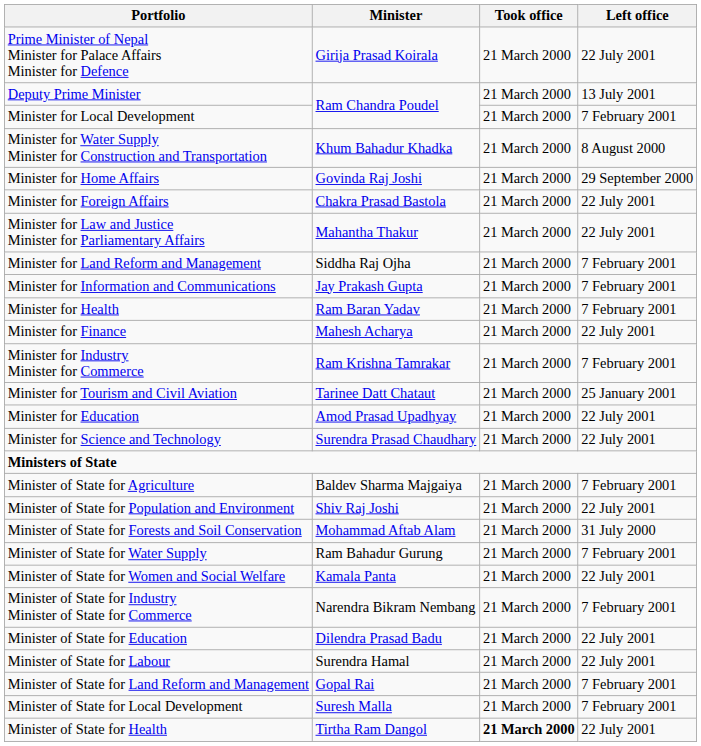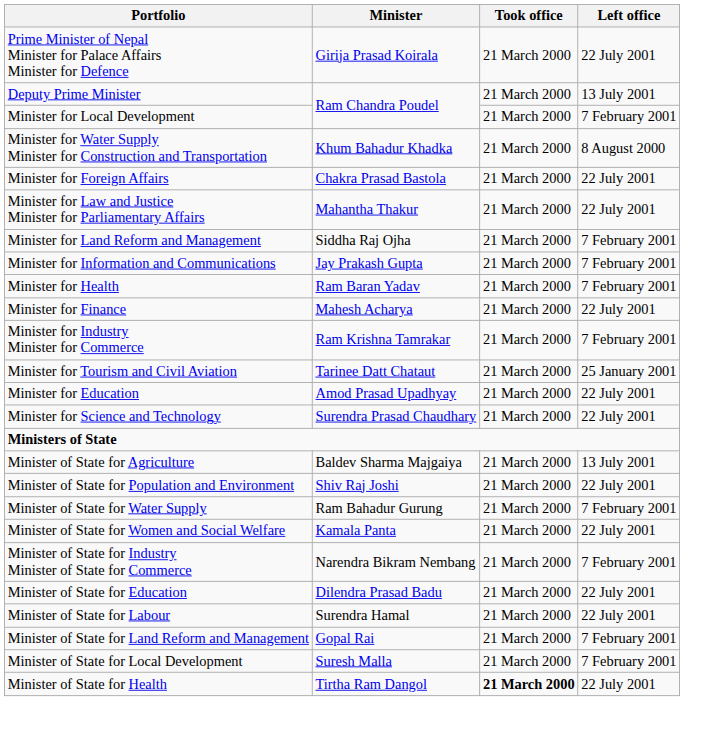- row: Minister for Home Affairs | Govinda Raj Joshi | 21 March 2000 | 29 September 2000
Minister of State for Agriculture | Left office: 7 February 2001 -> 13 July 2001
- row: Minister of State for Forests and Soil Conservation | Mohammad Aftab Alam | 21 March 2000 | 31 July 2000
